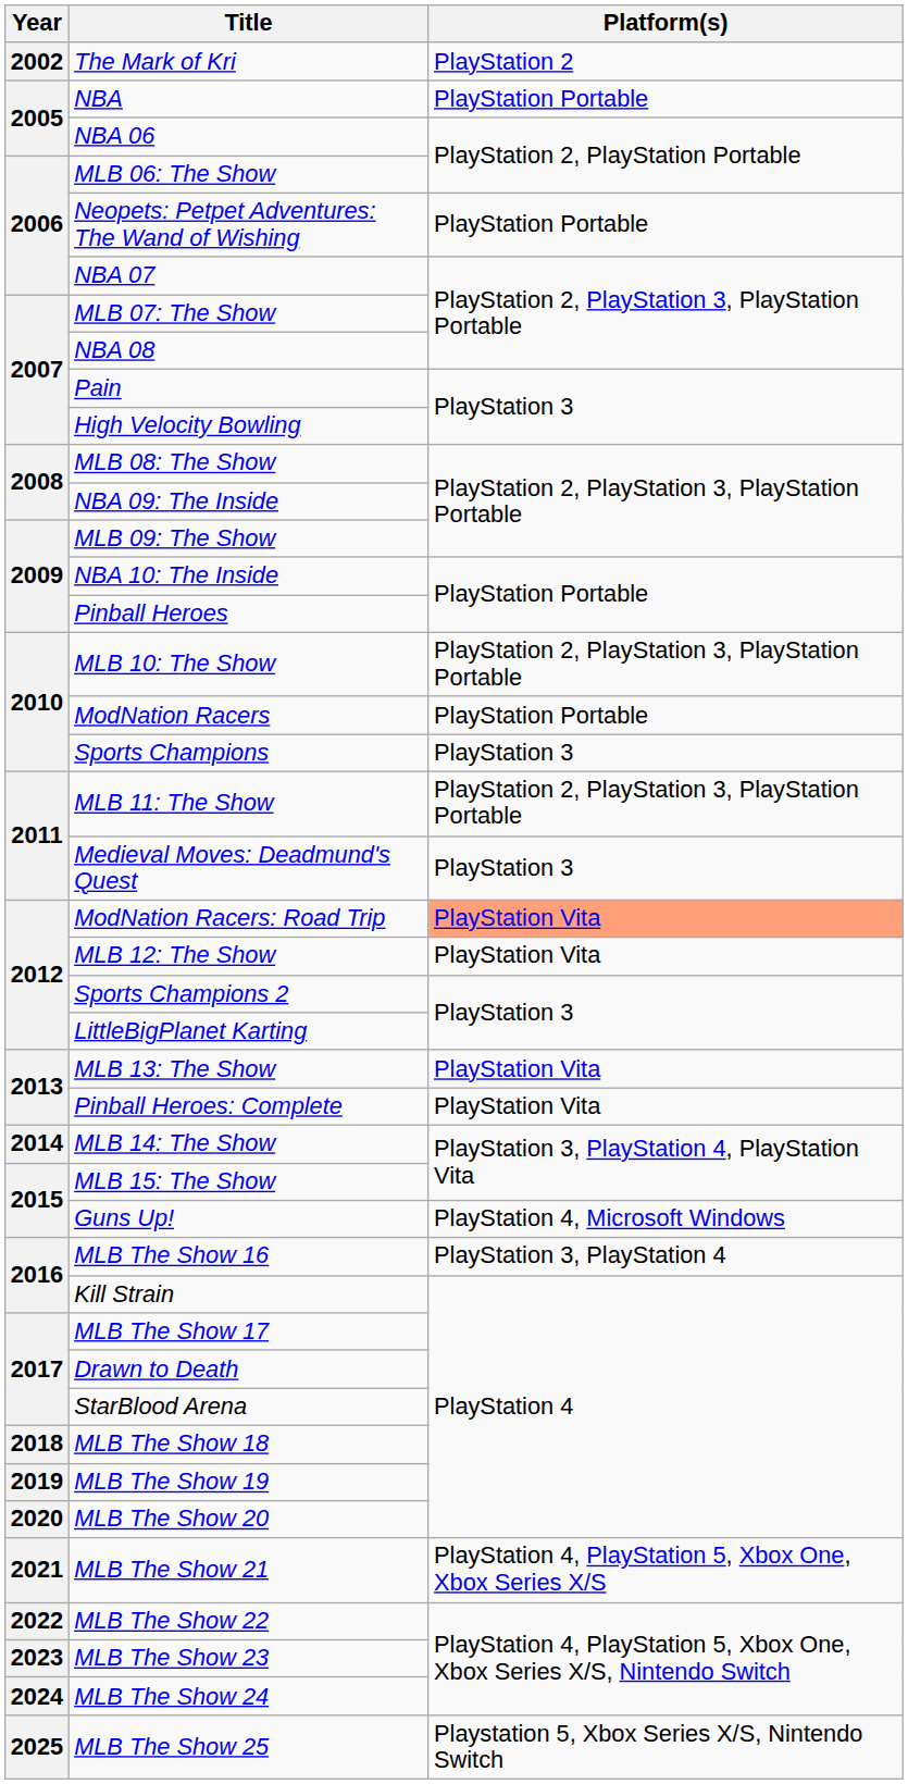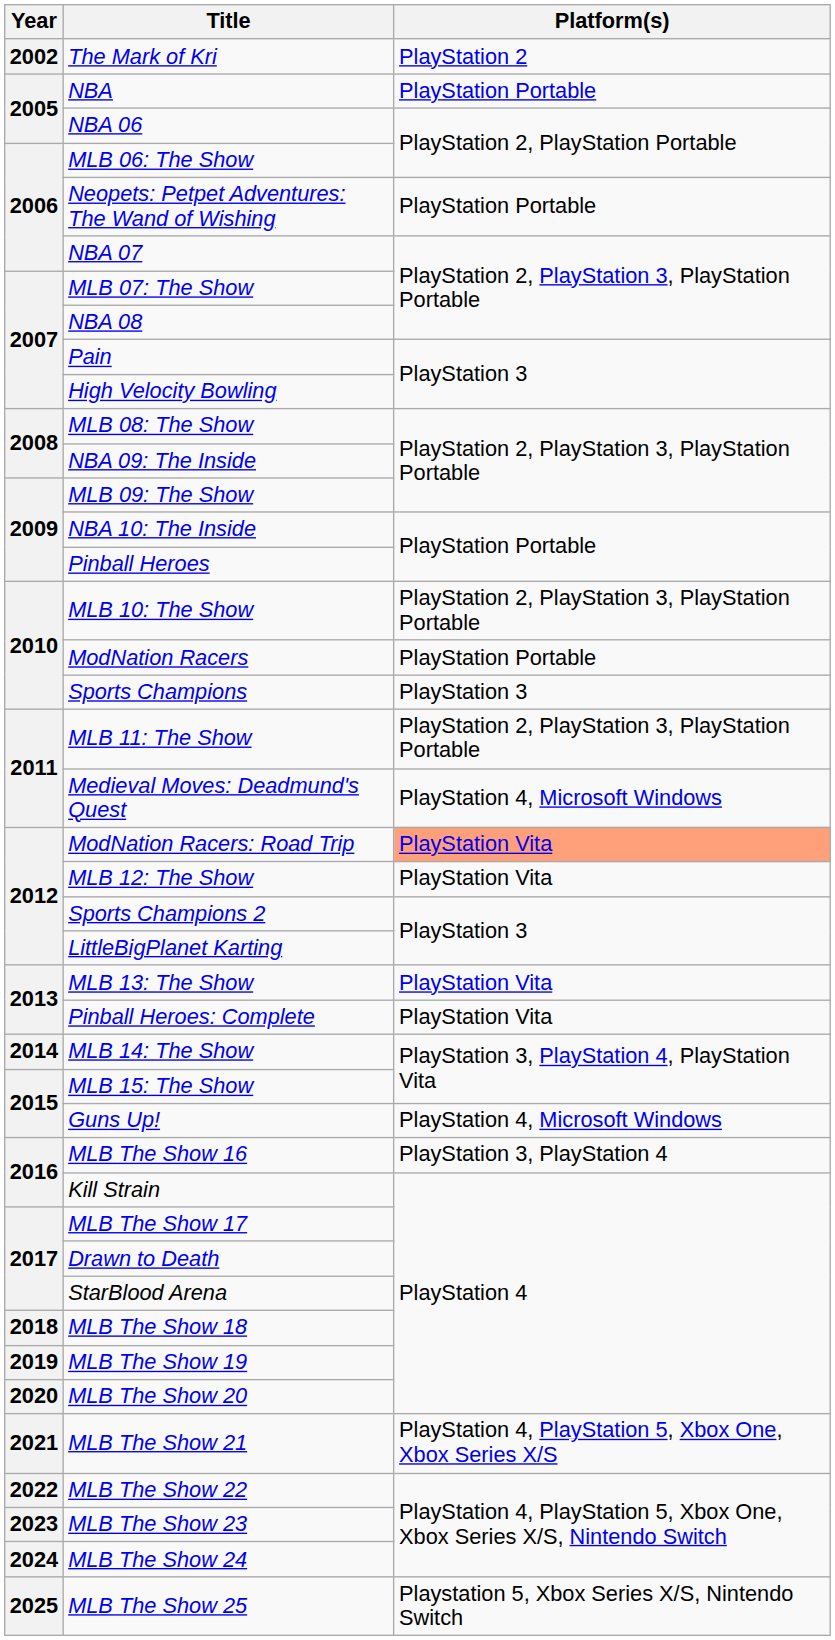Medieval Moves: Deadmund's Quest | Platform(s): PlayStation 3 -> PlayStation 4, Microsoft Windows
